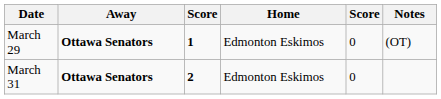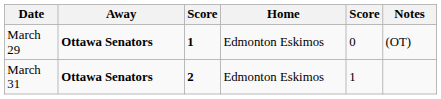March 31 | column 5: 0 -> 1
